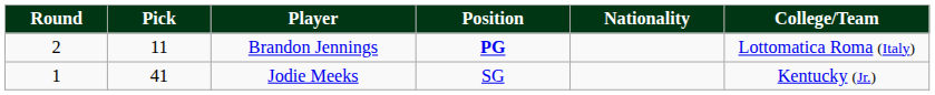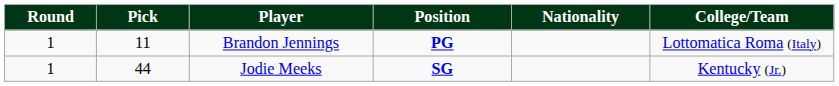Brandon Jennings | Round: 2 -> 1
Jodie Meeks | Pick: 41 -> 44
Jodie Meeks | Position: normal -> bold
